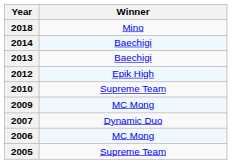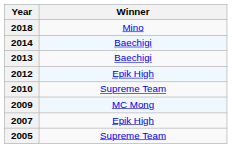2007 | Winner: Dynamic Duo -> Epik High
- row: 2006 | MC Mong
